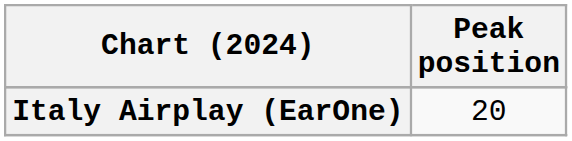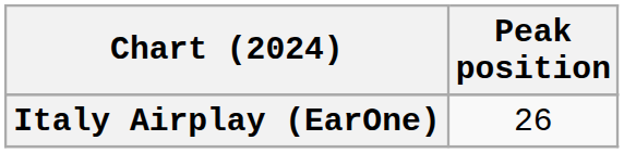Italy Airplay (EarOne) | Peak position: 20 -> 26
